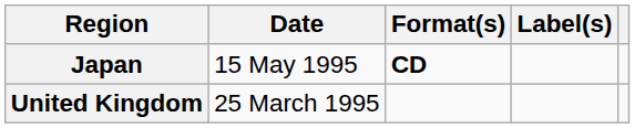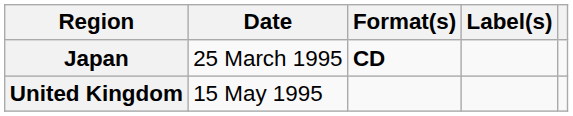Japan | Date: 15 May 1995 -> 25 March 1995
United Kingdom | Date: 25 March 1995 -> 15 May 1995
